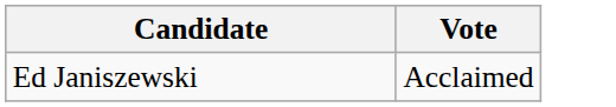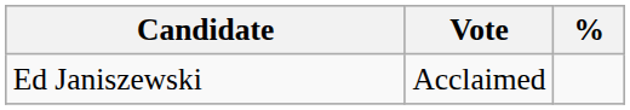+ column: %
